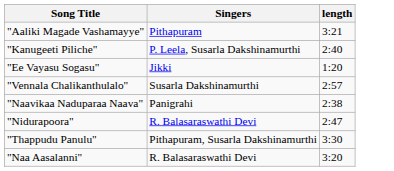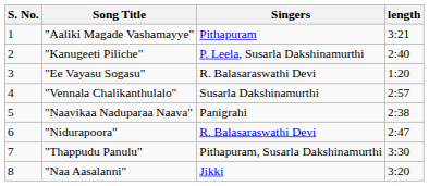+ column: S. No. | 1 | 2 | 3 | 4 | 5 | 6 | 7 | 8
"Ee Vayasu Sogasu" | Singers: Jikki -> R. Balasaraswathi Devi
"Naa Aasalanni" | Singers: R. Balasaraswathi Devi -> Jikki
